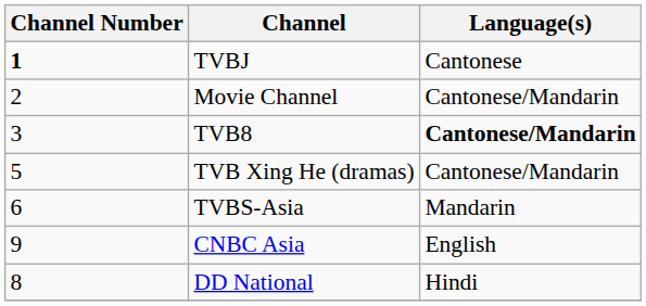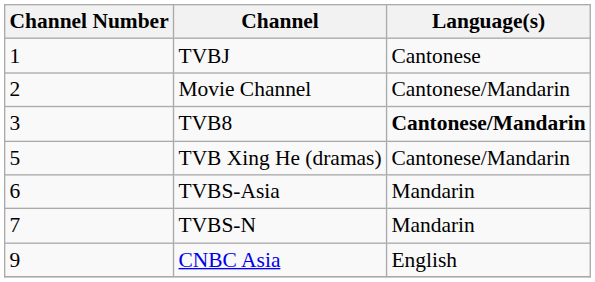TVBJ | Channel Number: bold -> normal
+ row: 7 | TVBS-N | Mandarin
- row: 8 | DD National | Hindi
